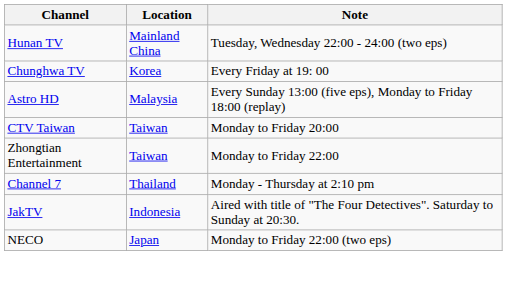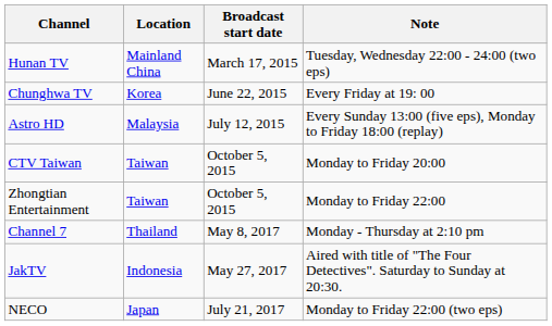+ column: Broadcast start date | March 17, 2015 | June 22, 2015 | July 12, 2015 | October 5, 2015 | October 5, 2015 | May 8, 2017 | May 27, 2017 | July 21, 2017
